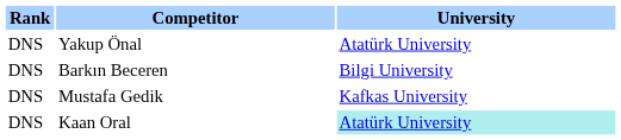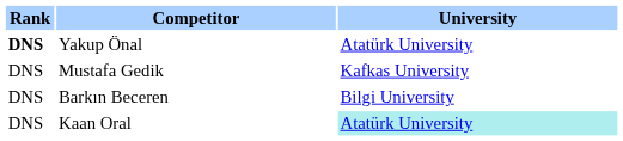Yakup Önal | Rank: normal -> bold
rows swapped: Barkın Beceren <-> Mustafa Gedik
